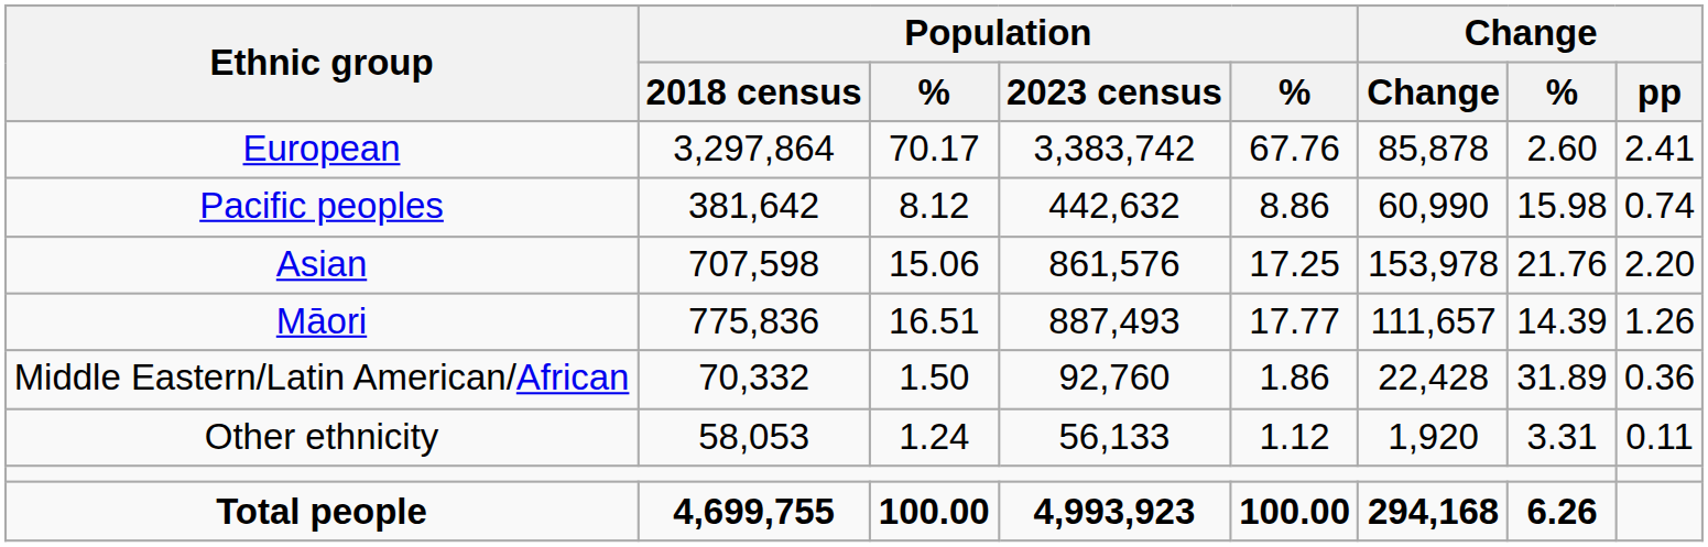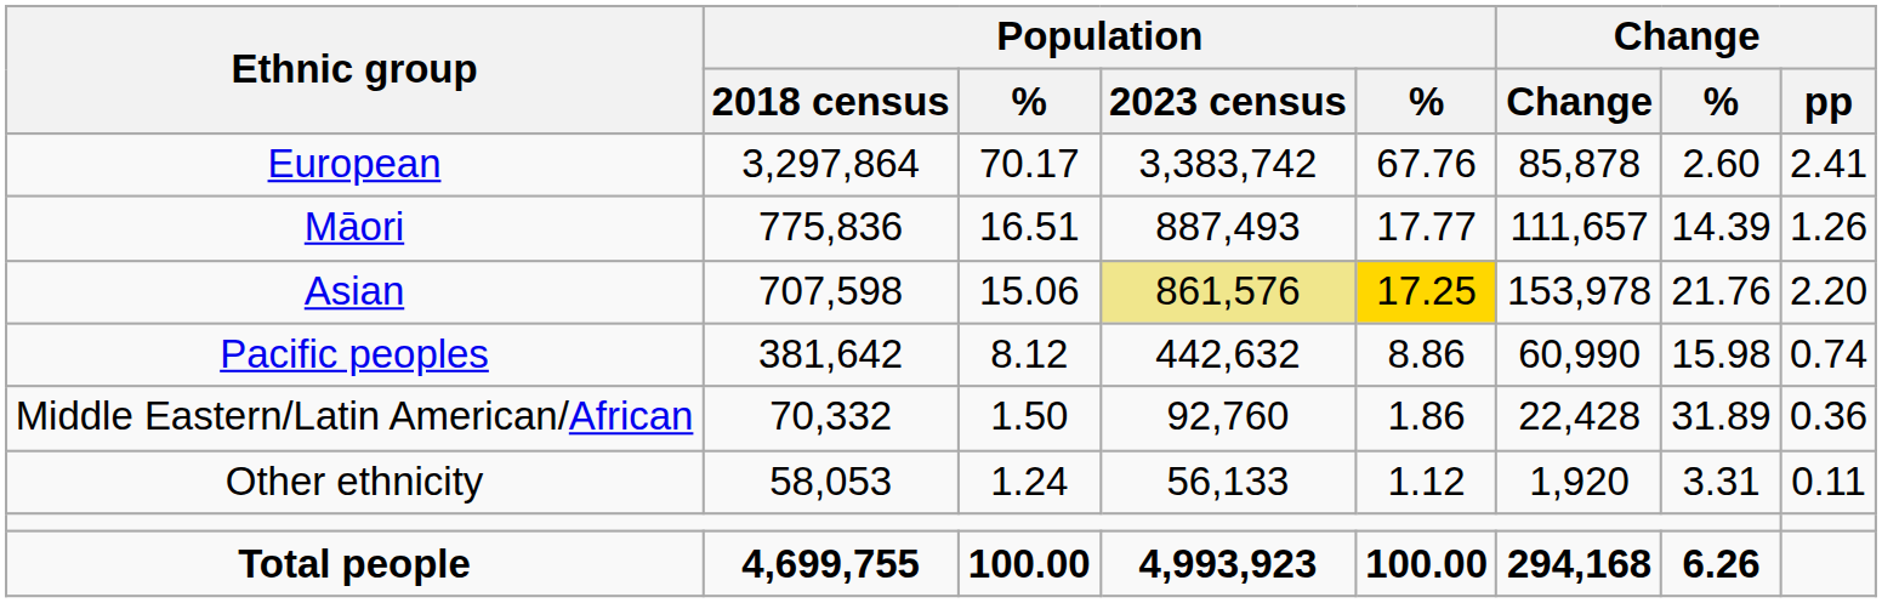rows swapped: Māori <-> Pacific peoples
Asian | Population / 2023 census: no background -> khaki background
Asian | column 5: no background -> gold background
